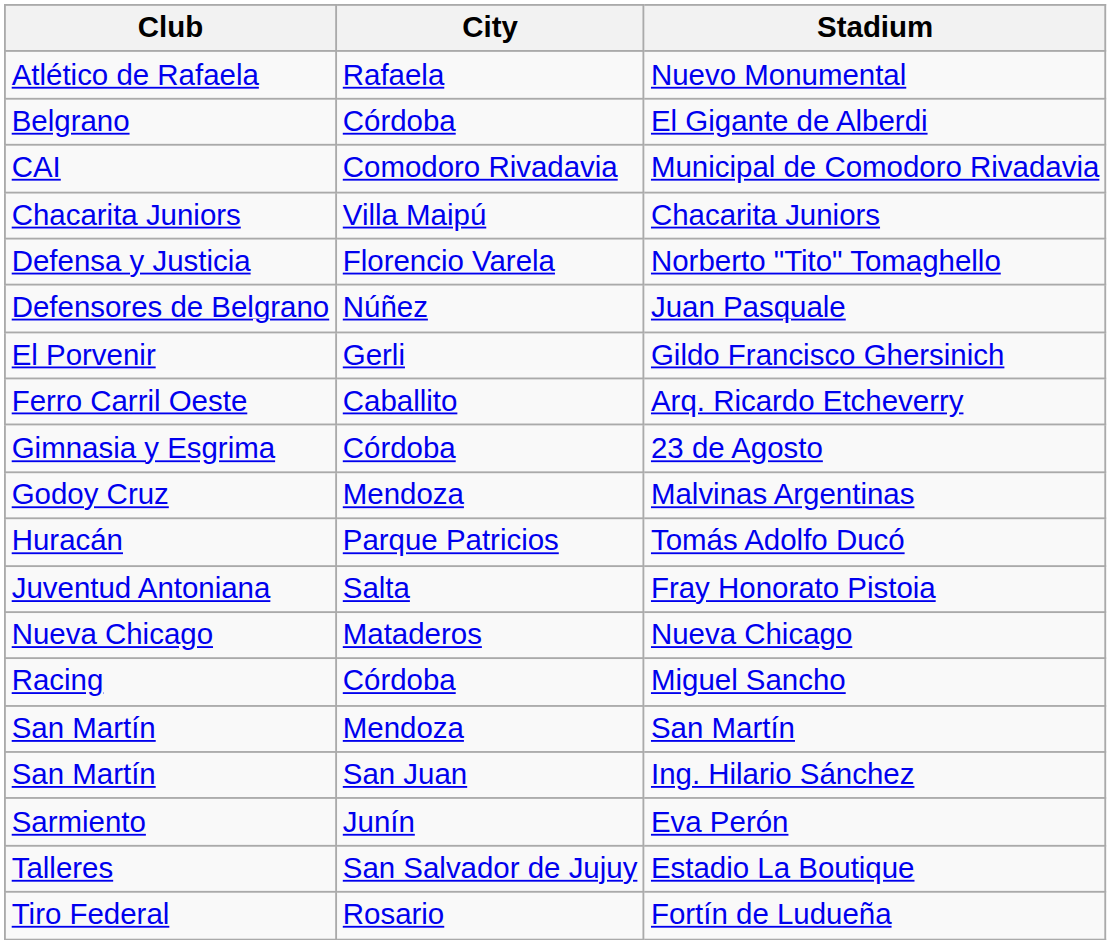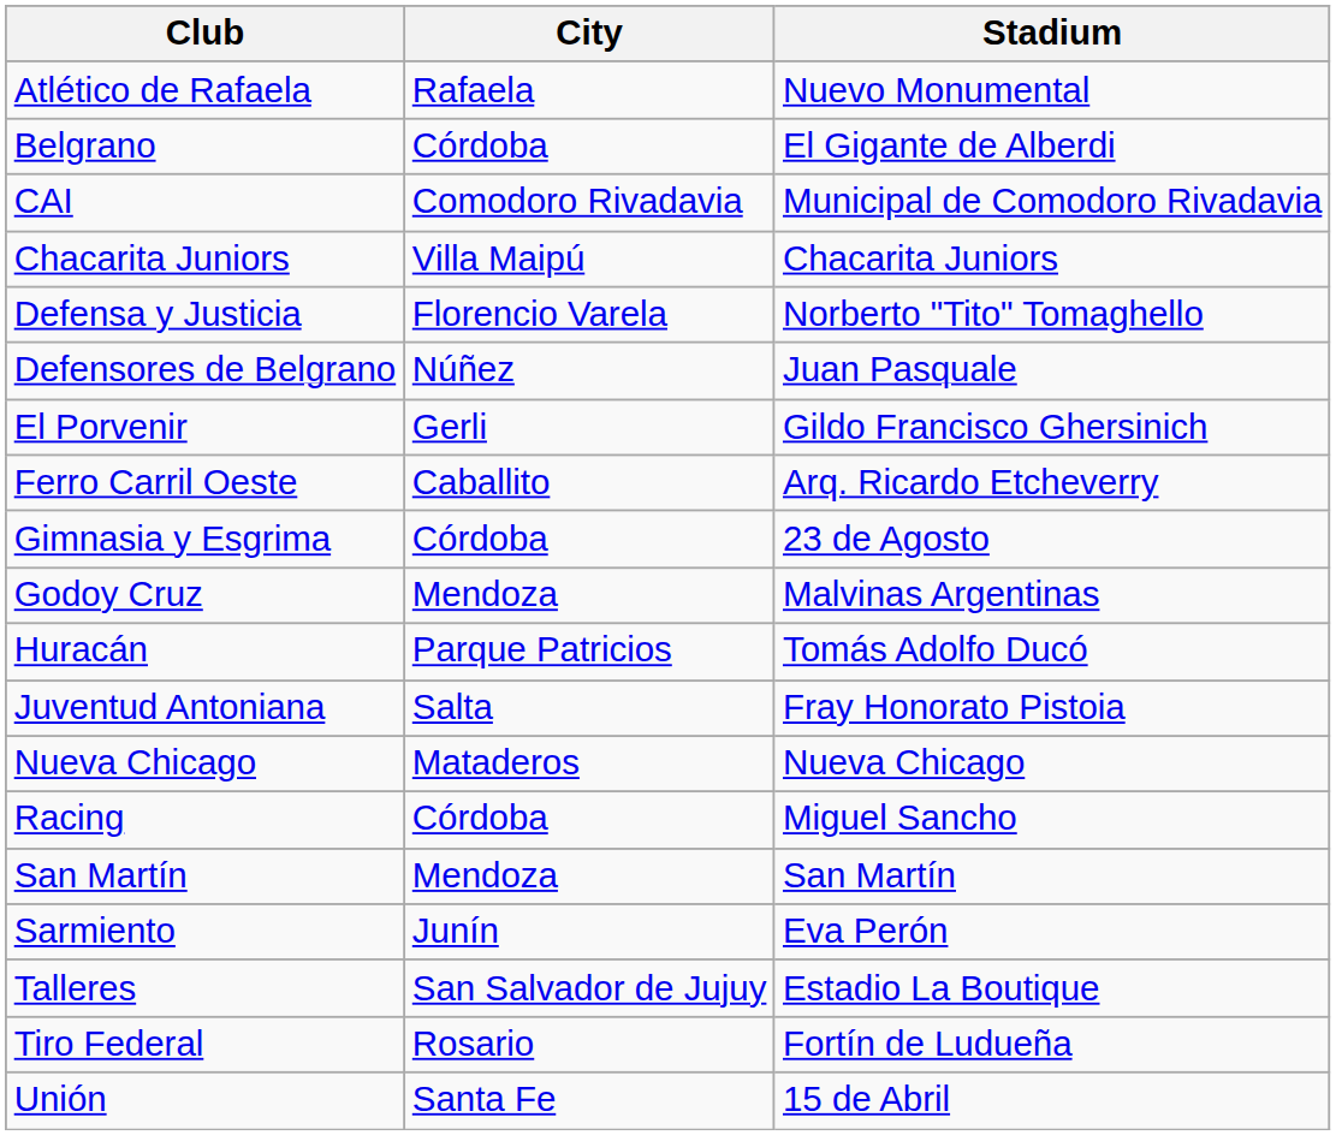- row: San Martín | San Juan | Ing. Hilario Sánchez
+ row: Unión | Santa Fe | 15 de Abril
